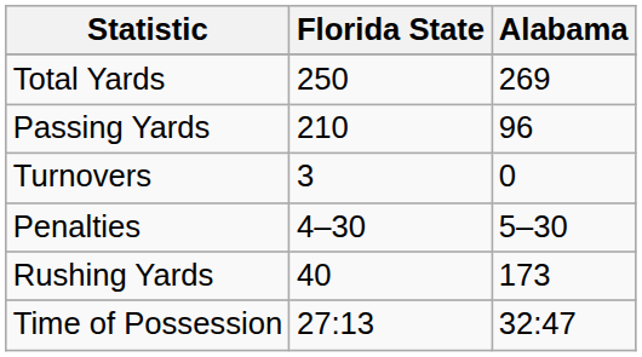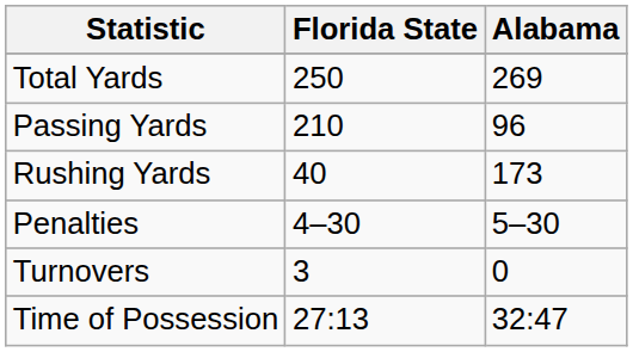rows swapped: Rushing Yards <-> Turnovers
